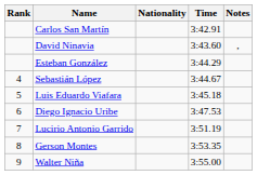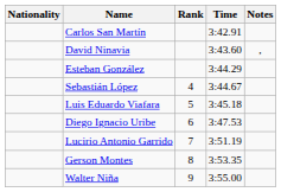columns swapped: Rank <-> Nationality
